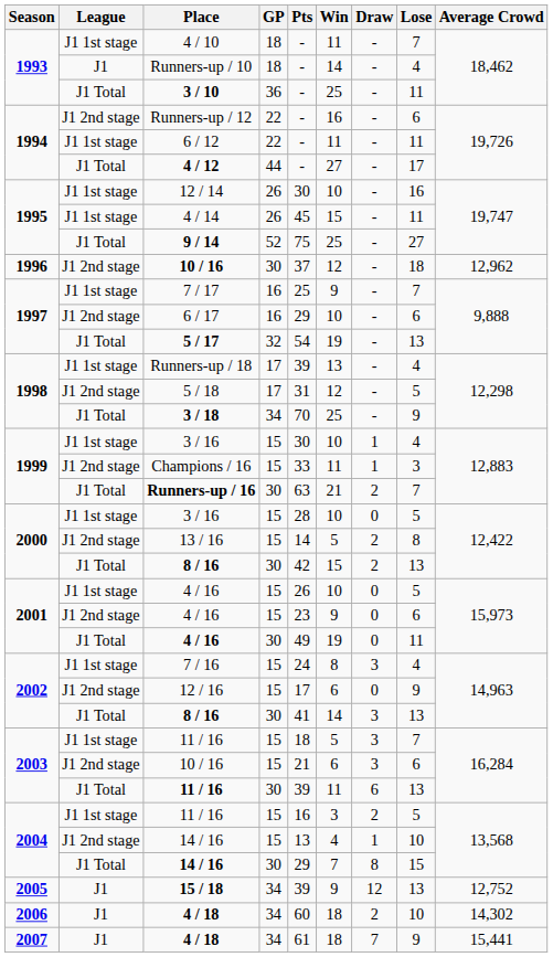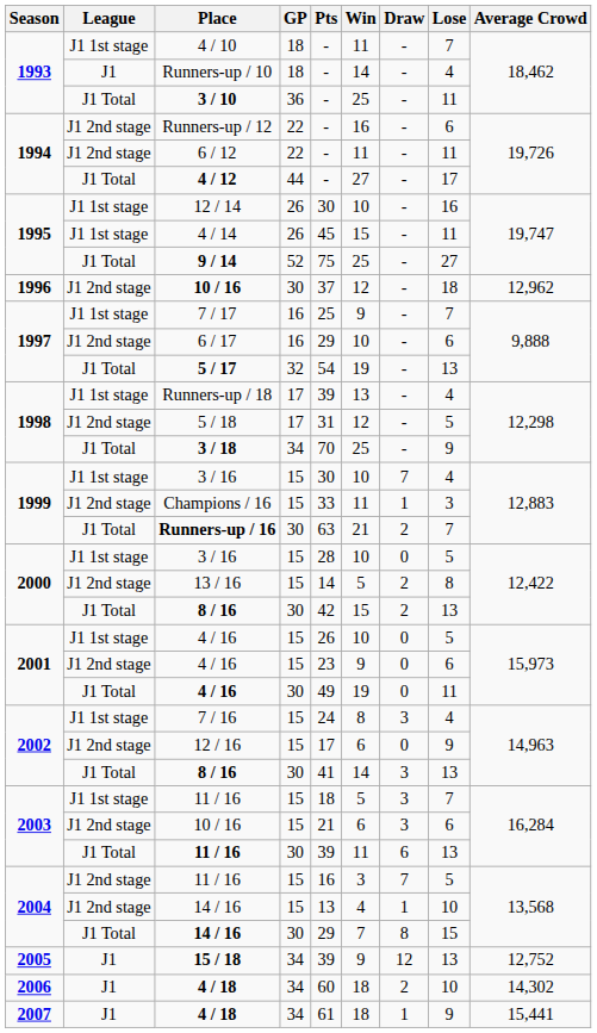6 / 12 | League: J1 1st stage -> J1 2nd stage
1999 / 3 / 16 | Draw: 1 -> 7
2004 / 11 / 16 | League: J1 1st stage -> J1 2nd stage
2004 / 11 / 16 | Draw: 2 -> 7
2007 / 4 / 18 | Draw: 7 -> 1
